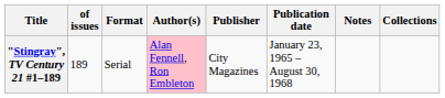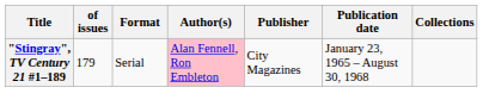- column: Notes
"Stingray", TV Century 21 #1–189 | of issues: 189 -> 179
